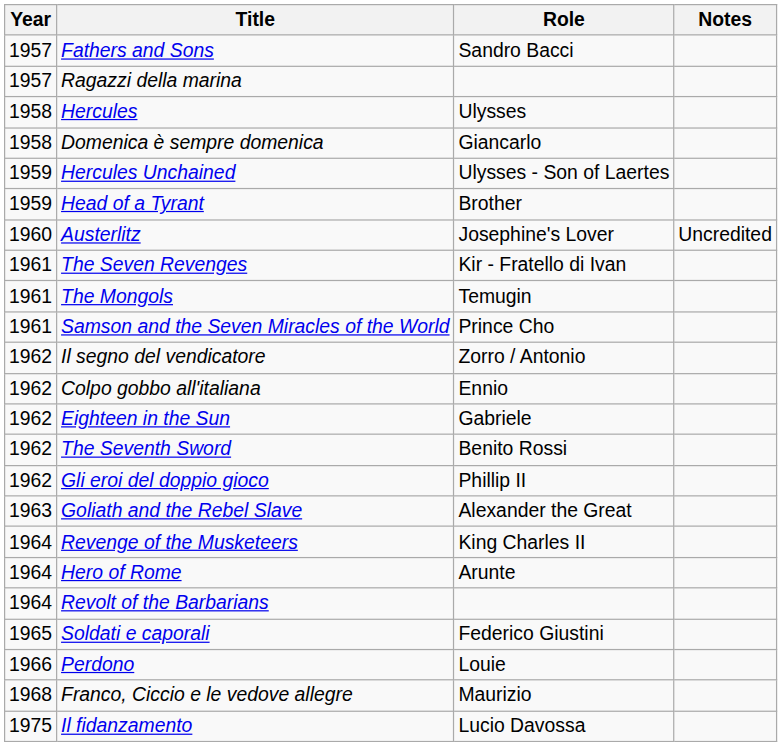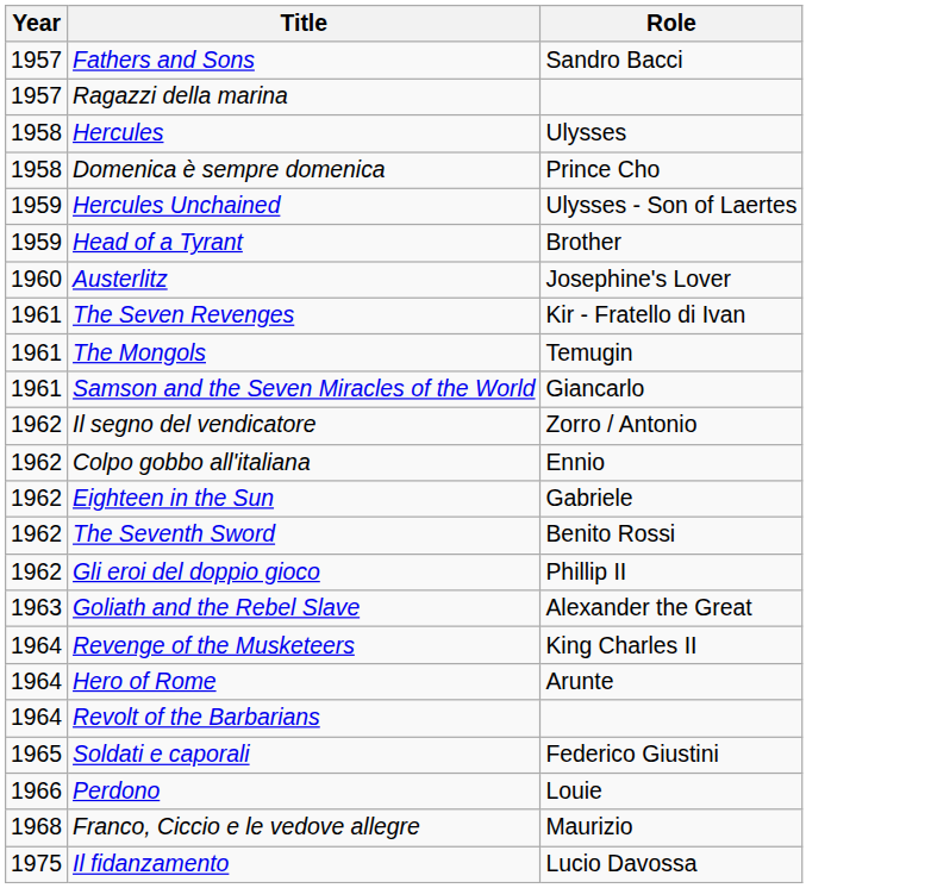- column: Notes | Uncredited
Domenica è sempre domenica | Role: Giancarlo -> Prince Cho
Samson and the Seven Miracles of the World | Role: Prince Cho -> Giancarlo
